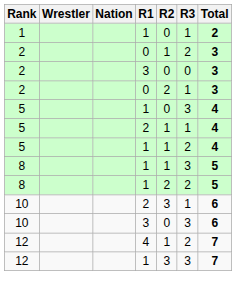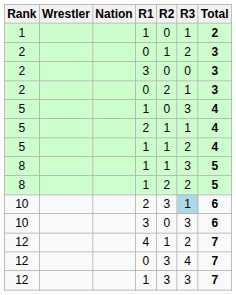10 / 2 | R3: no background -> lightblue background
+ row: 12 | 0 | 3 | 4 | 7
